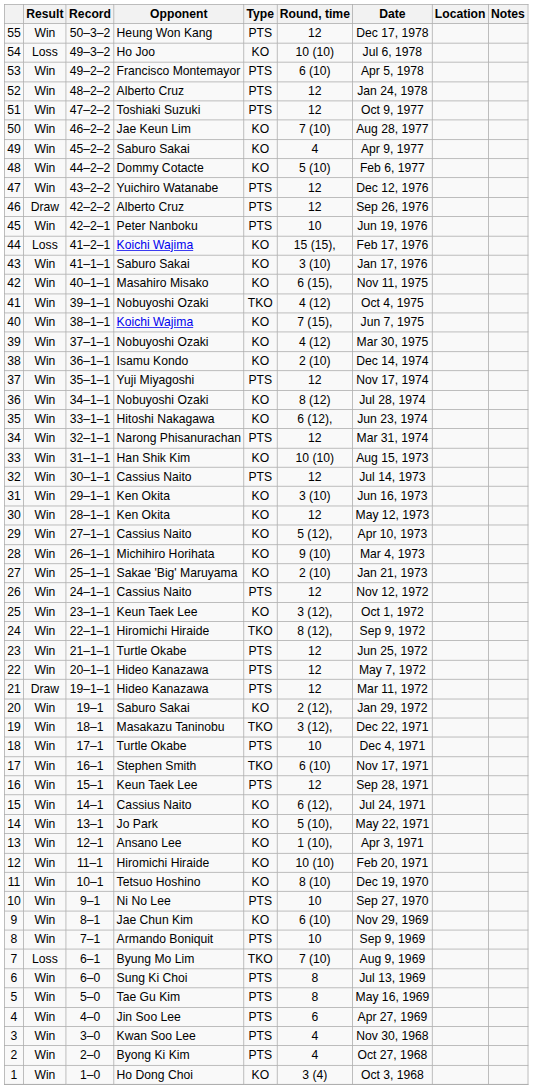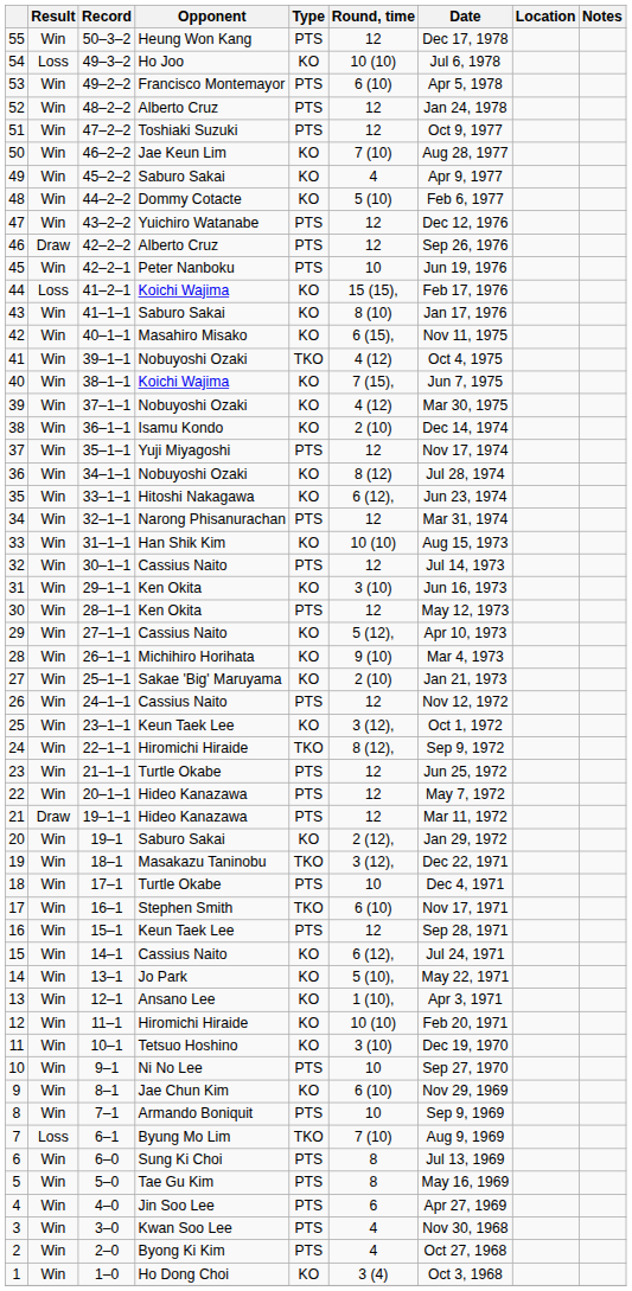43 | Round, time: 3 (10) -> 8 (10)
30 | Type: KO -> PTS
11 | Round, time: 8 (10) -> 3 (10)
